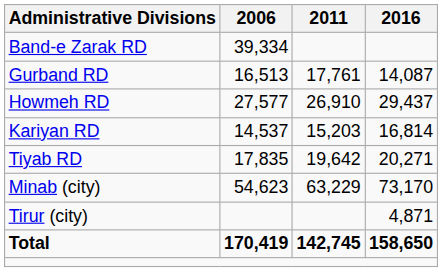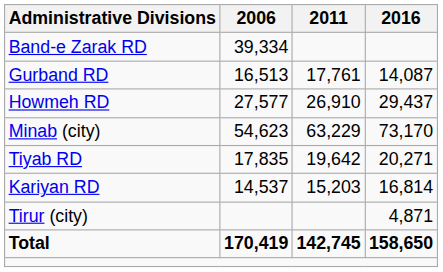rows swapped: Kariyan RD <-> Minab (city)
